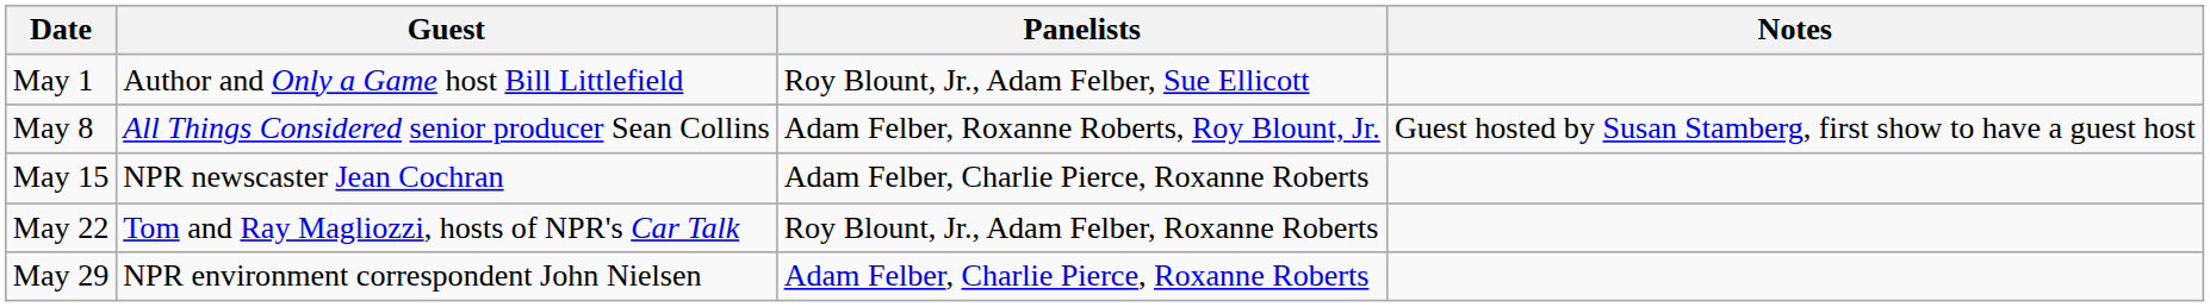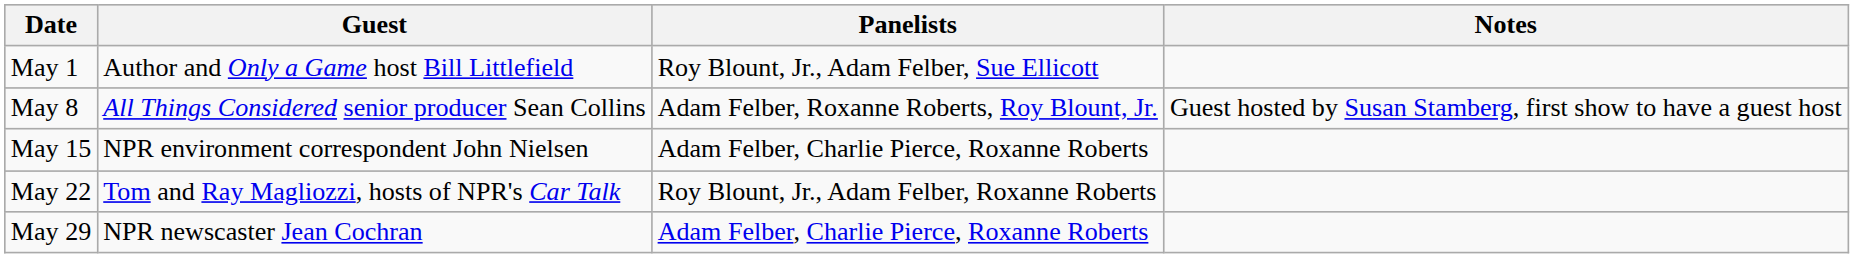May 15 | Guest: NPR newscaster Jean Cochran -> NPR environment correspondent John Nielsen
May 29 | Guest: NPR environment correspondent John Nielsen -> NPR newscaster Jean Cochran
